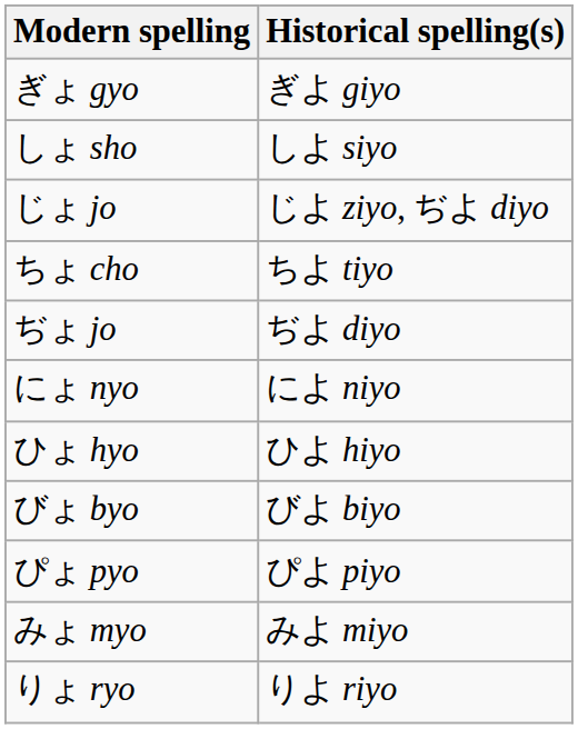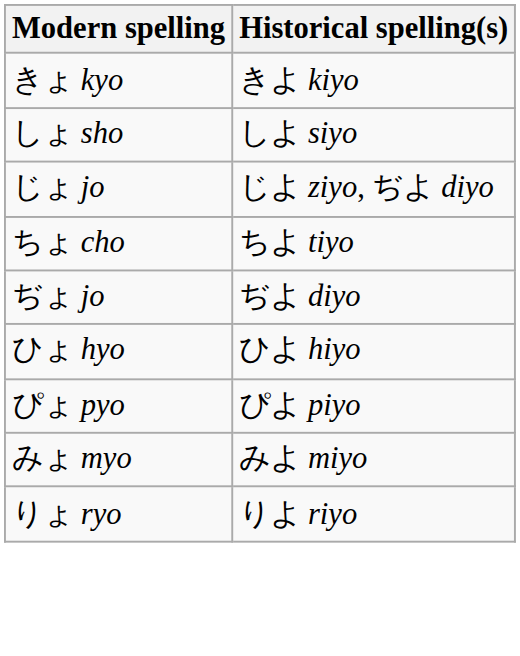+ row: きょ kyo | きよ kiyo
- row: ぎょ gyo | ぎよ giyo
- row: にょ nyo | によ niyo
- row: びょ byo | びよ biyo
